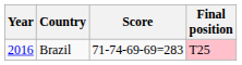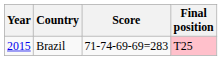Brazil | Year: 2016 -> 2015
